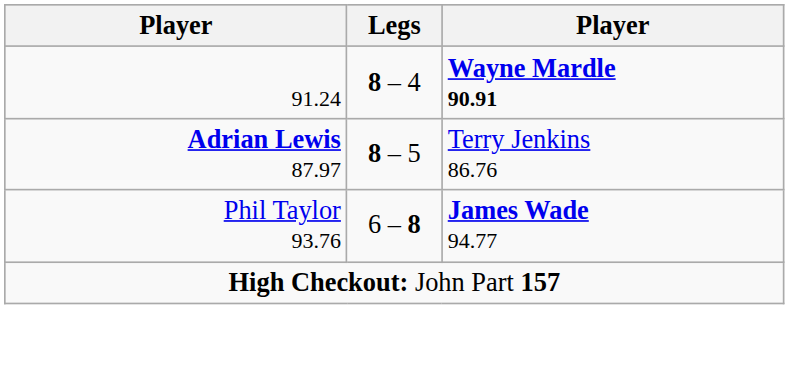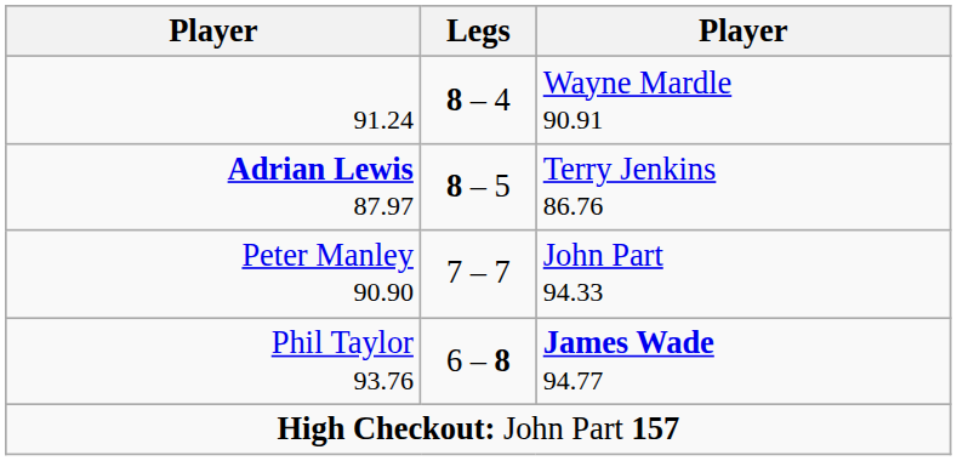91.24 | column 3: bold -> normal
+ row: Peter Manley 90.90 | 7 – 7 | John Part 94.33
